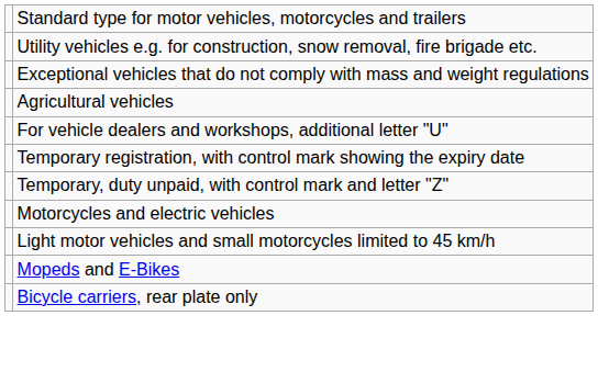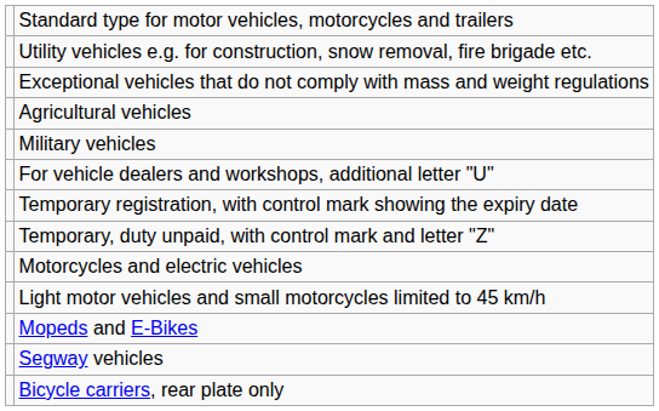+ row: Military vehicles
+ row: Segway vehicles
